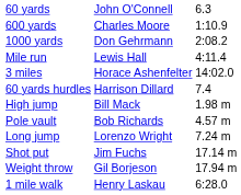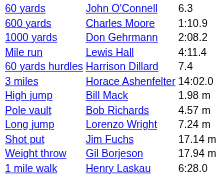rows swapped: 3 miles <-> 60 yards hurdles
